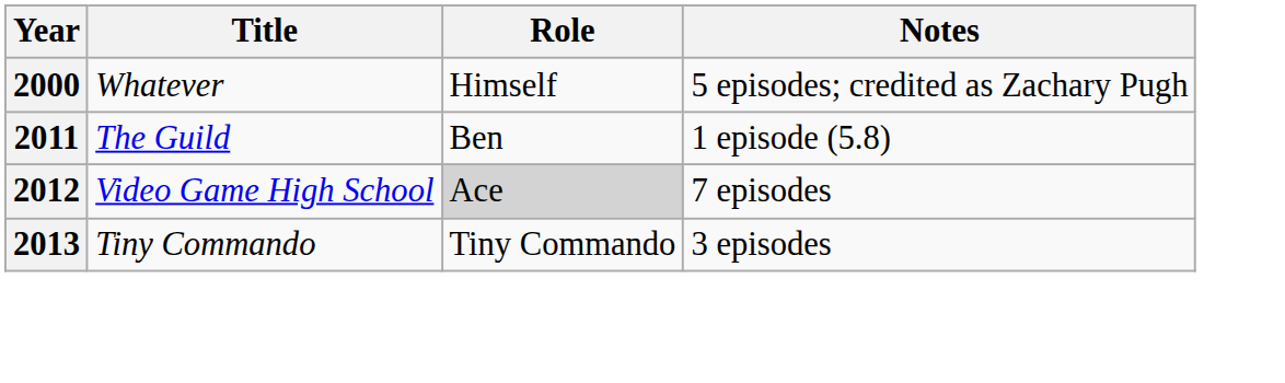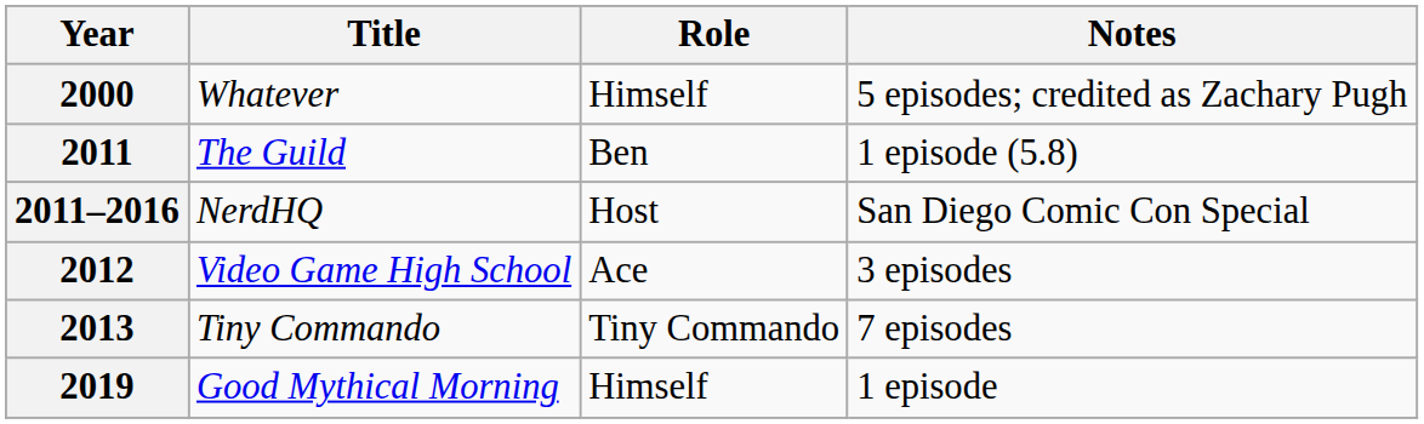+ row: 2011–2016 | NerdHQ | Host | San Diego Comic Con Special
2012 | Role: lightgrey background -> no background
2012 | Notes: 7 episodes -> 3 episodes
2013 | Notes: 3 episodes -> 7 episodes
+ row: 2019 | Good Mythical Morning | Himself | 1 episode
